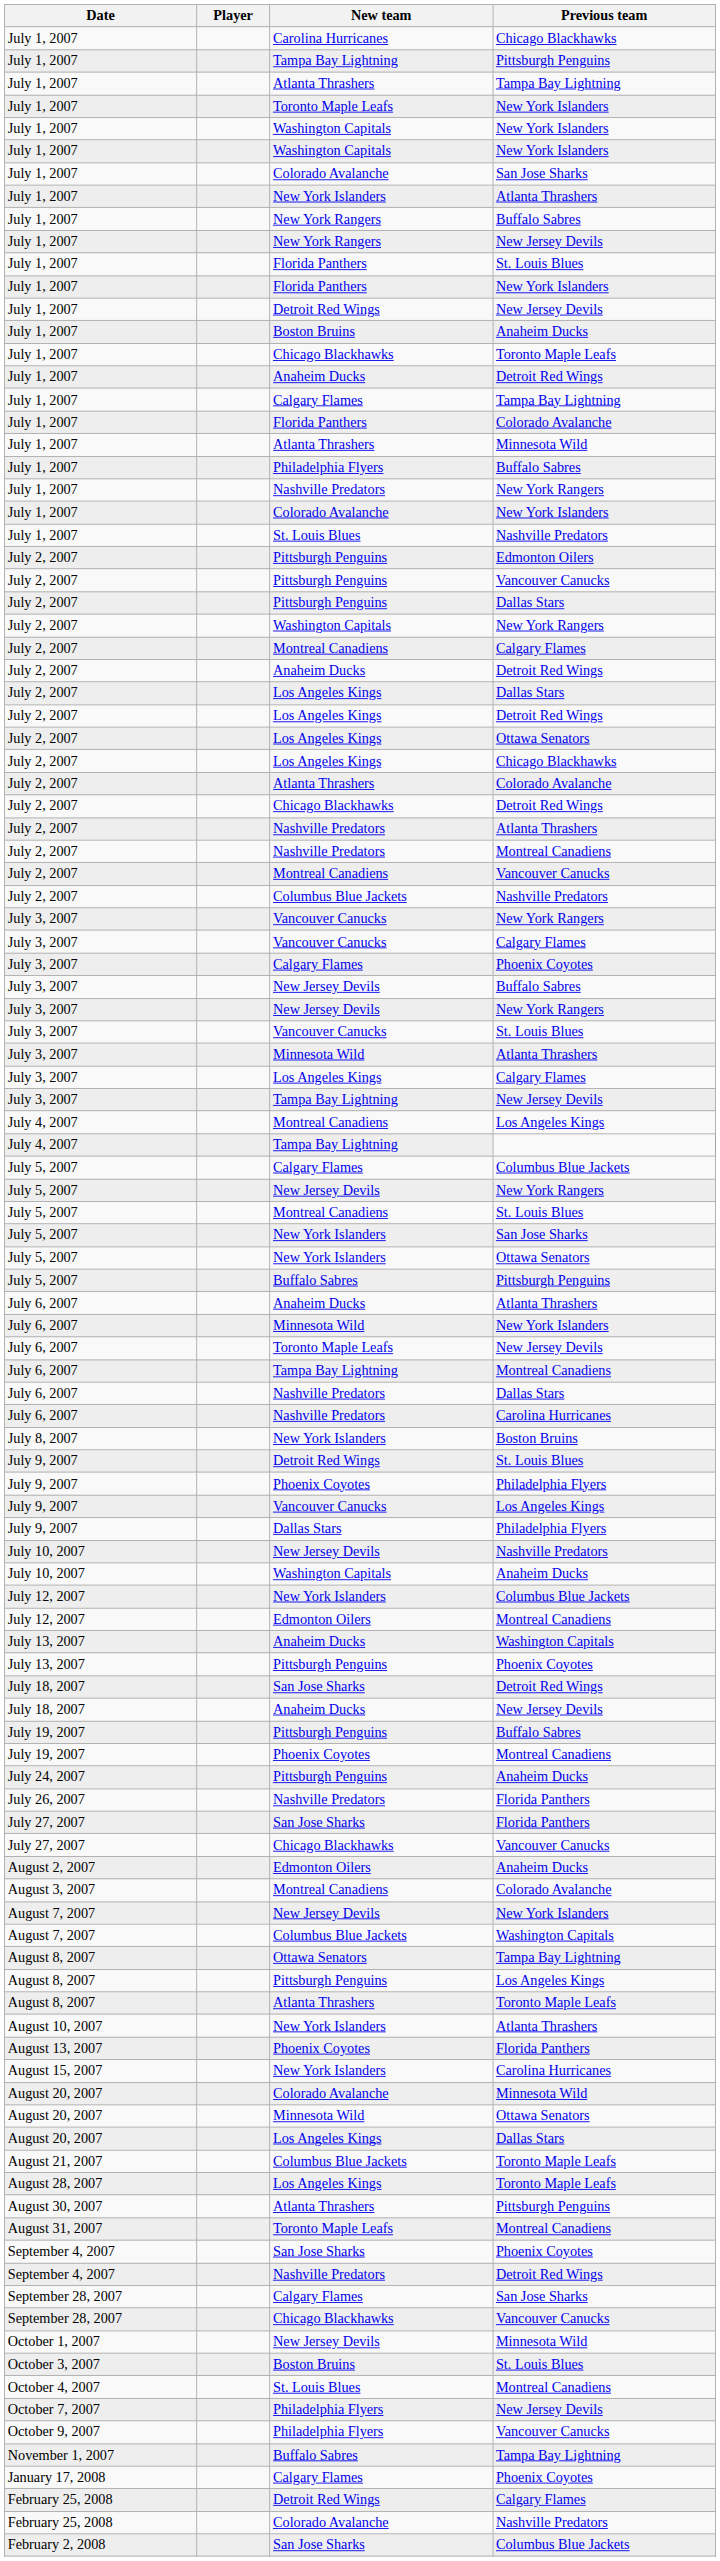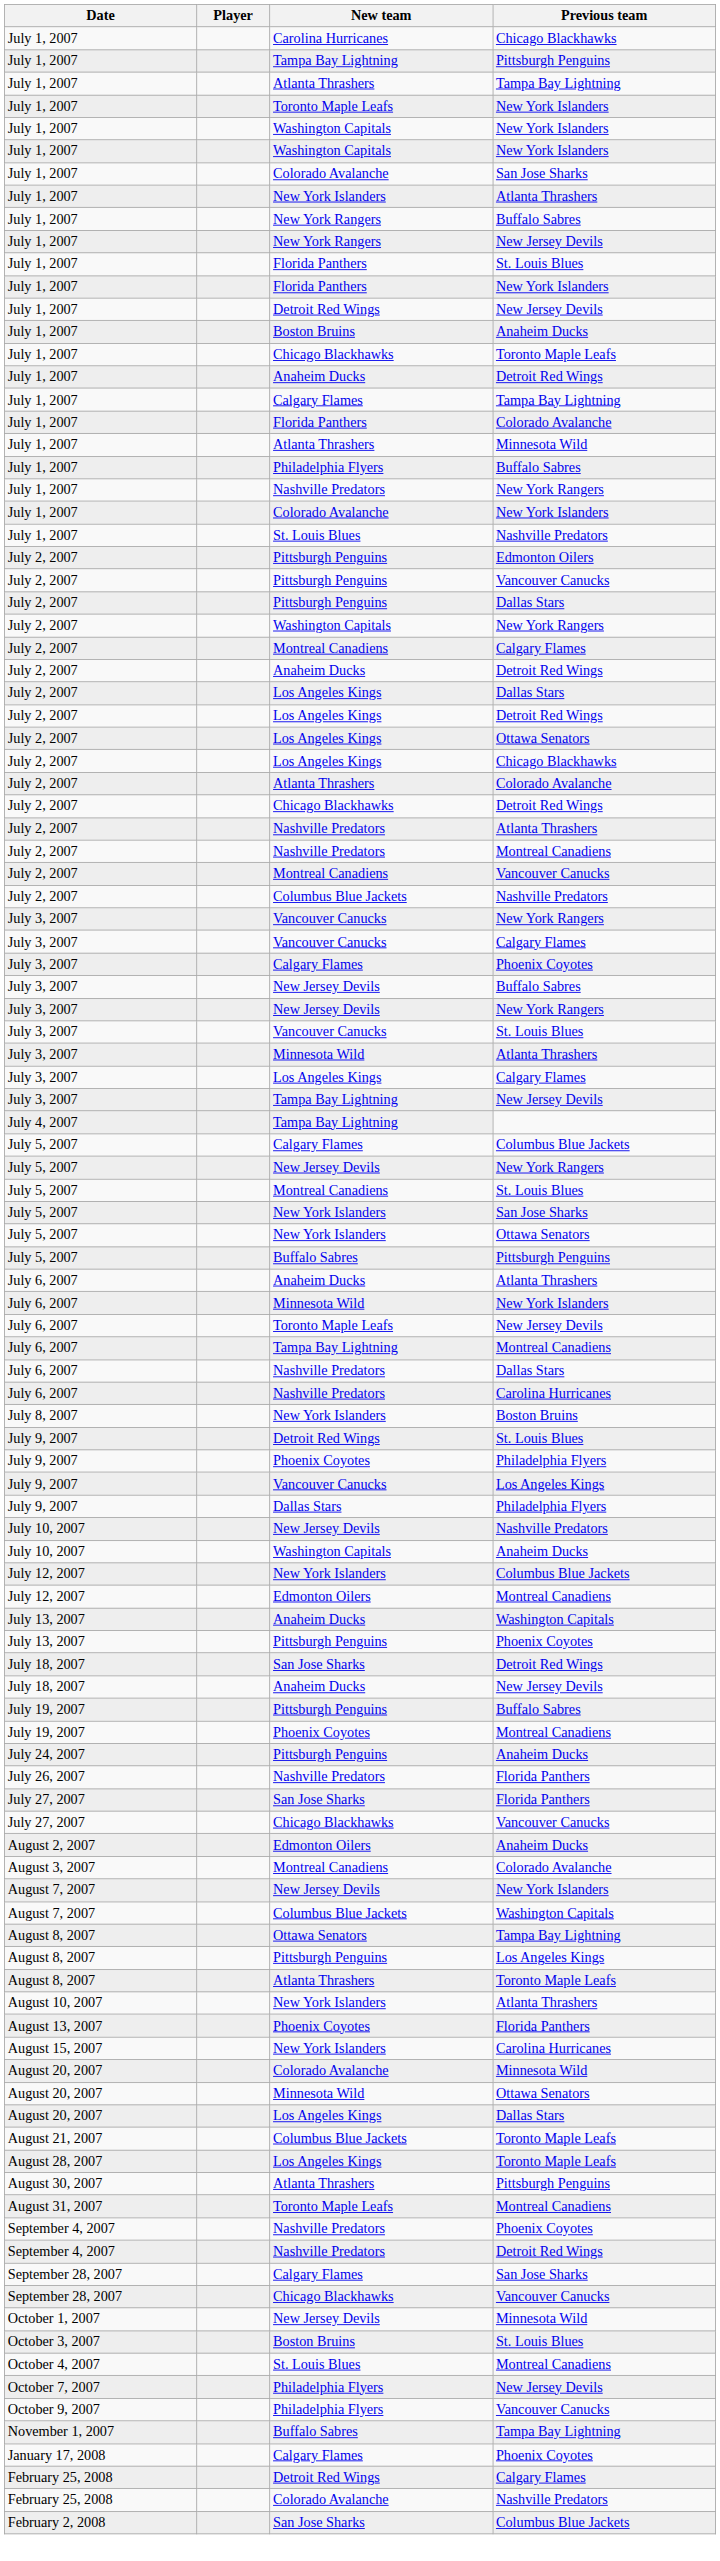- row: July 4, 2007 | Montreal Canadiens | Los Angeles Kings
September 4, 2007 / Phoenix Coyotes | New team: San Jose Sharks -> Nashville Predators
